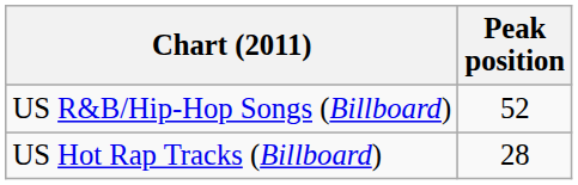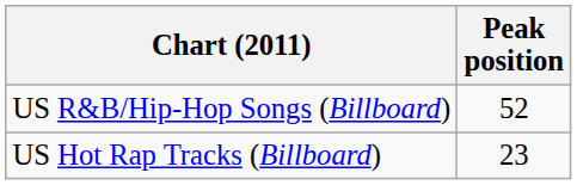US Hot Rap Tracks (Billboard) | Peak position: 28 -> 23
